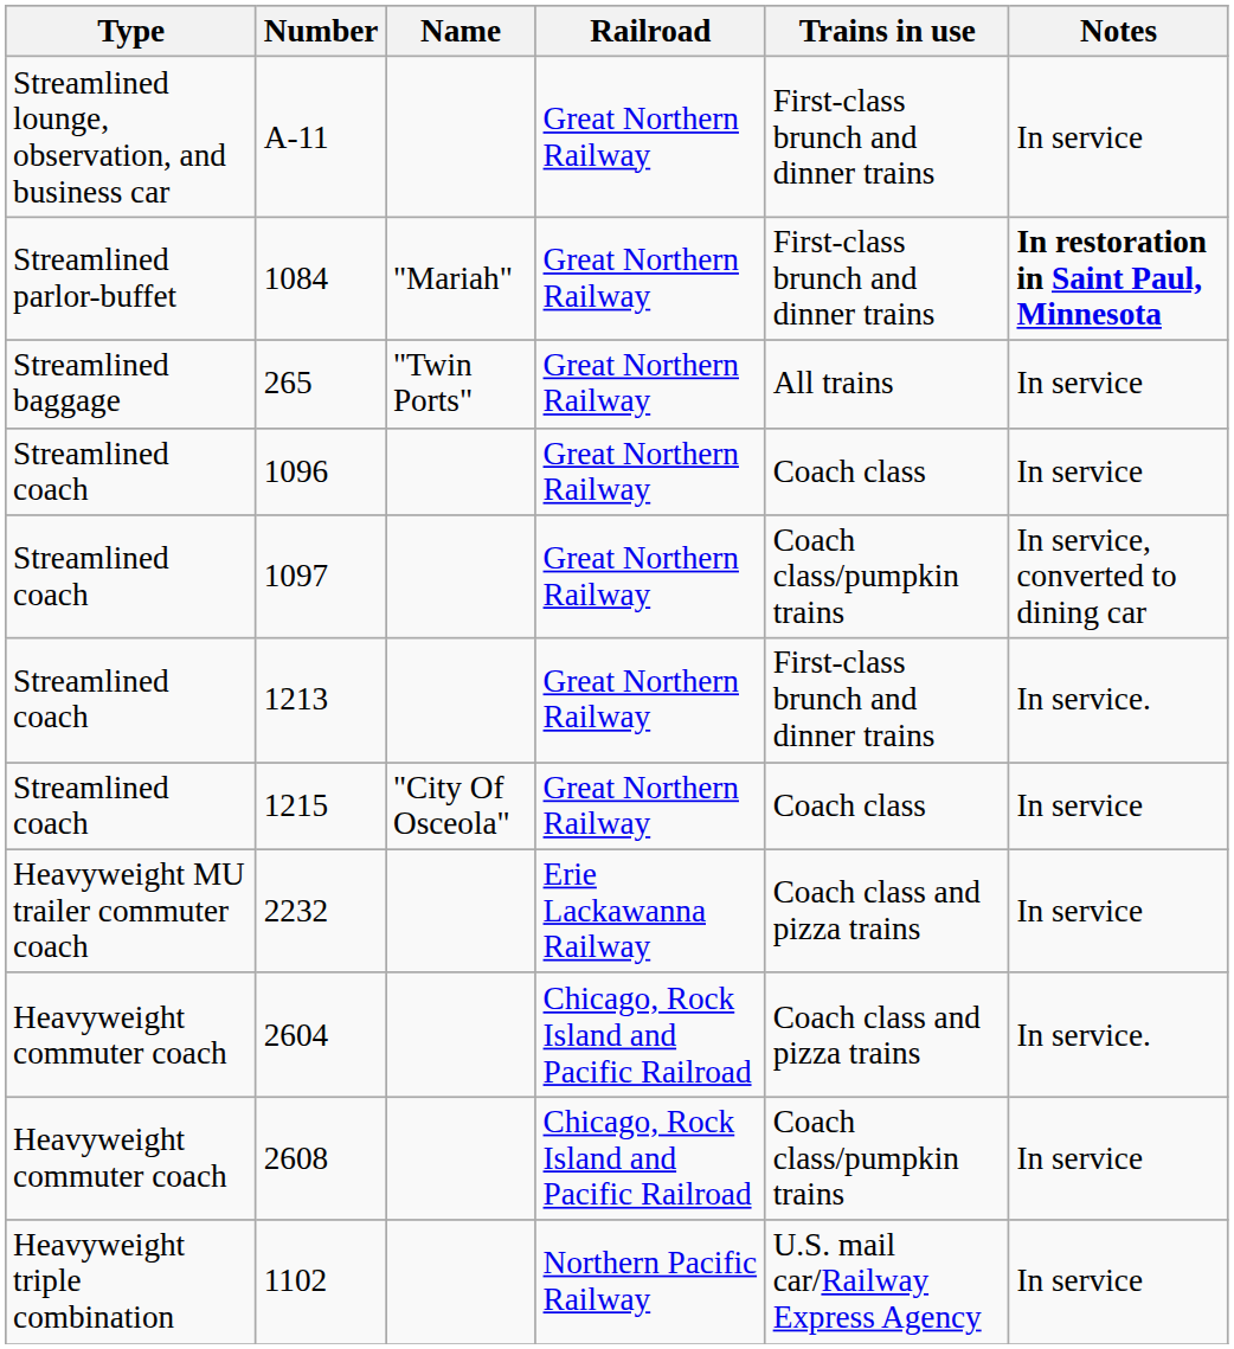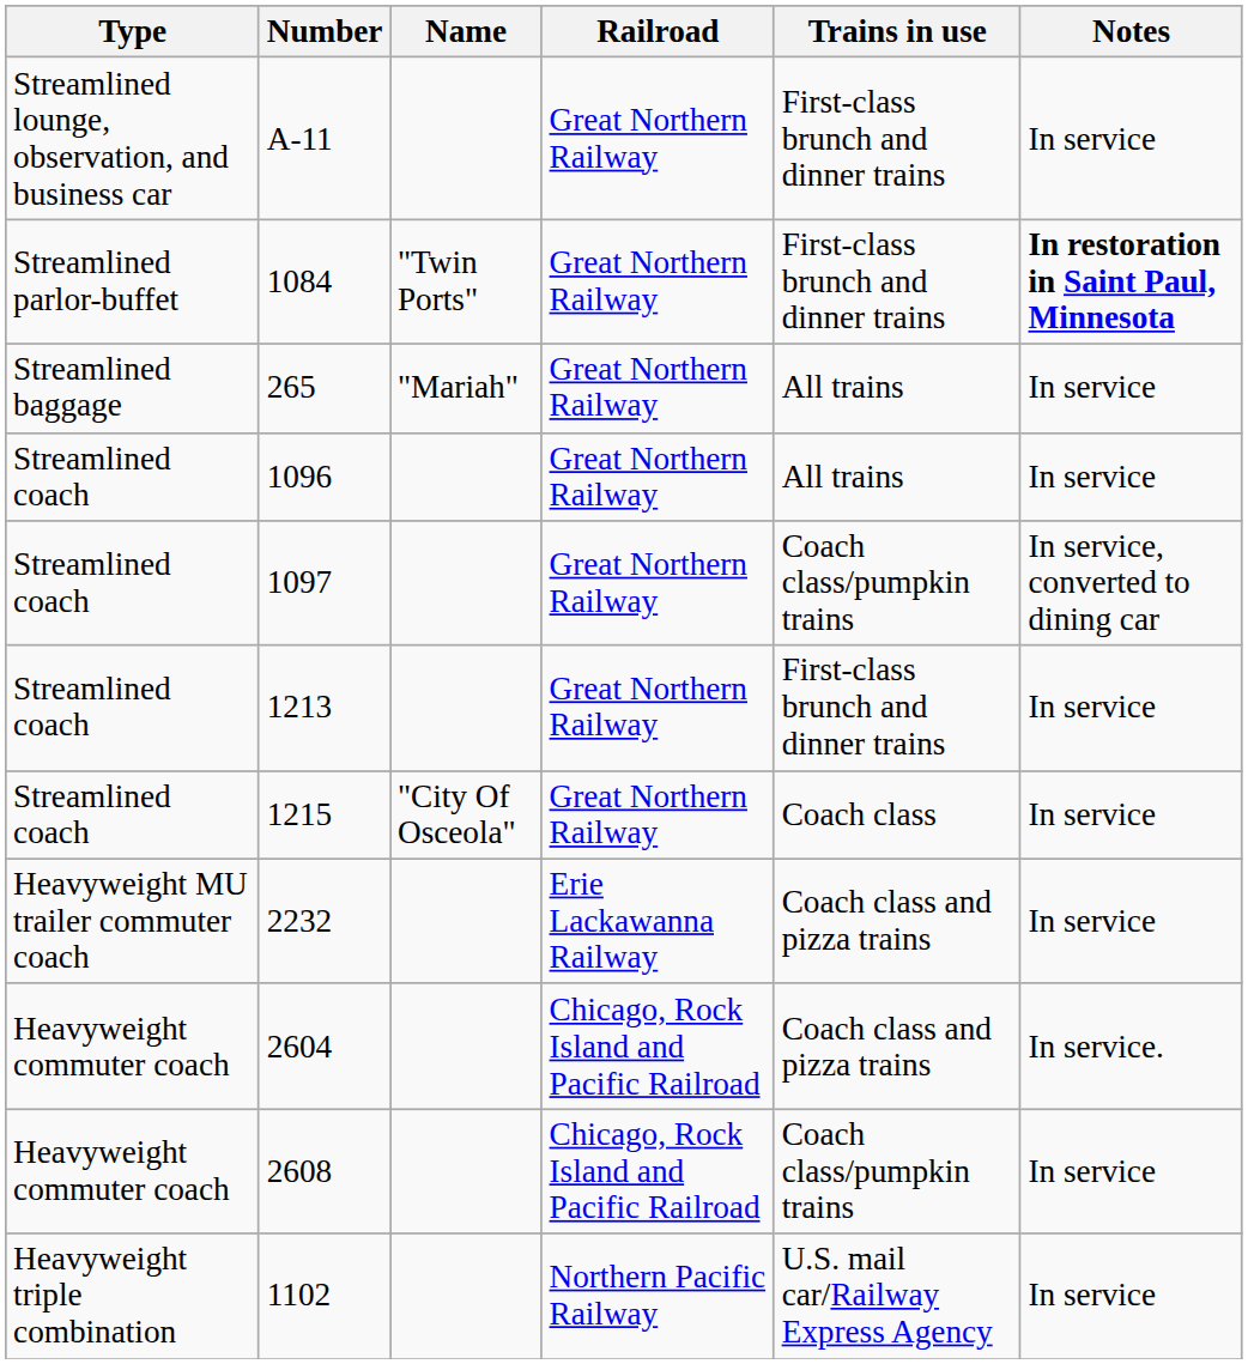1084 | Name: "Mariah" -> "Twin Ports"
265 | Name: "Twin Ports" -> "Mariah"
1096 | Trains in use: Coach class -> All trains
1213 | Notes: In service. -> In service
